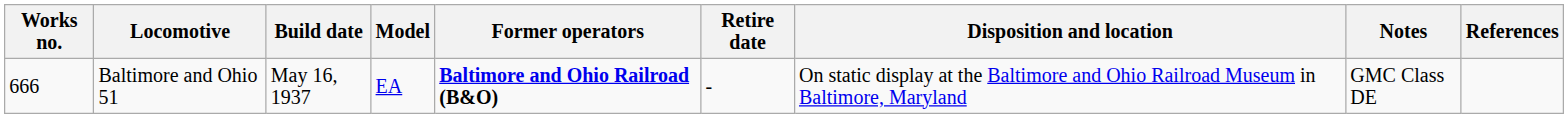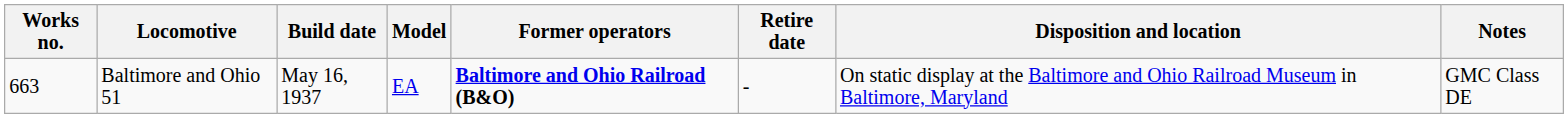- column: References
Baltimore and Ohio 51 | Works no.: 666 -> 663
